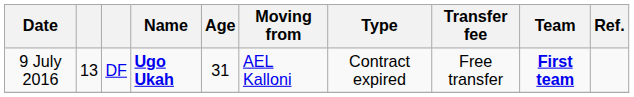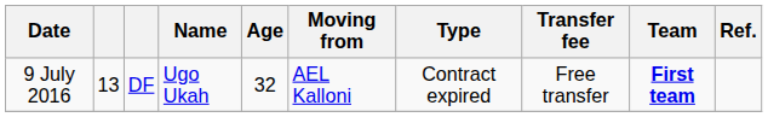9 July 2016 | Name: bold -> normal
9 July 2016 | Age: 31 -> 32
